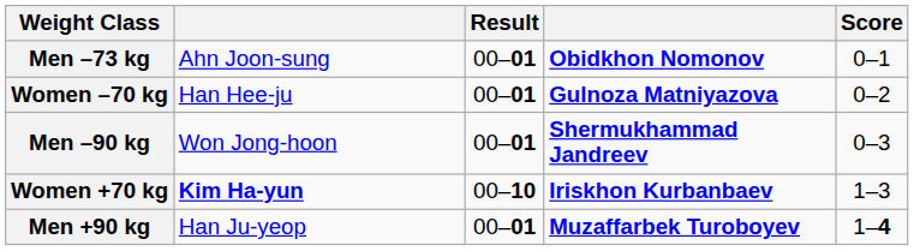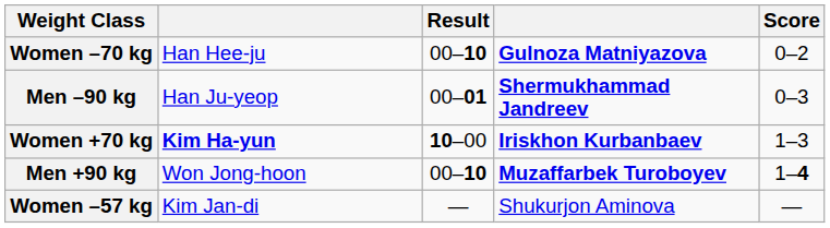- row: Men –73 kg | Ahn Joon-sung | 00–01 | Obidkhon Nomonov | 0–1
Women –70 kg | Result: 00–01 -> 00–10
Men –90 kg | column 2: Won Jong-hoon -> Han Ju-yeop
Women +70 kg | Result: 00–10 -> 10–00
Men +90 kg | column 2: Han Ju-yeop -> Won Jong-hoon
Men +90 kg | Result: 00–01 -> 00–10
+ row: Women –57 kg | Kim Jan-di | — | Shukurjon Aminova | —
